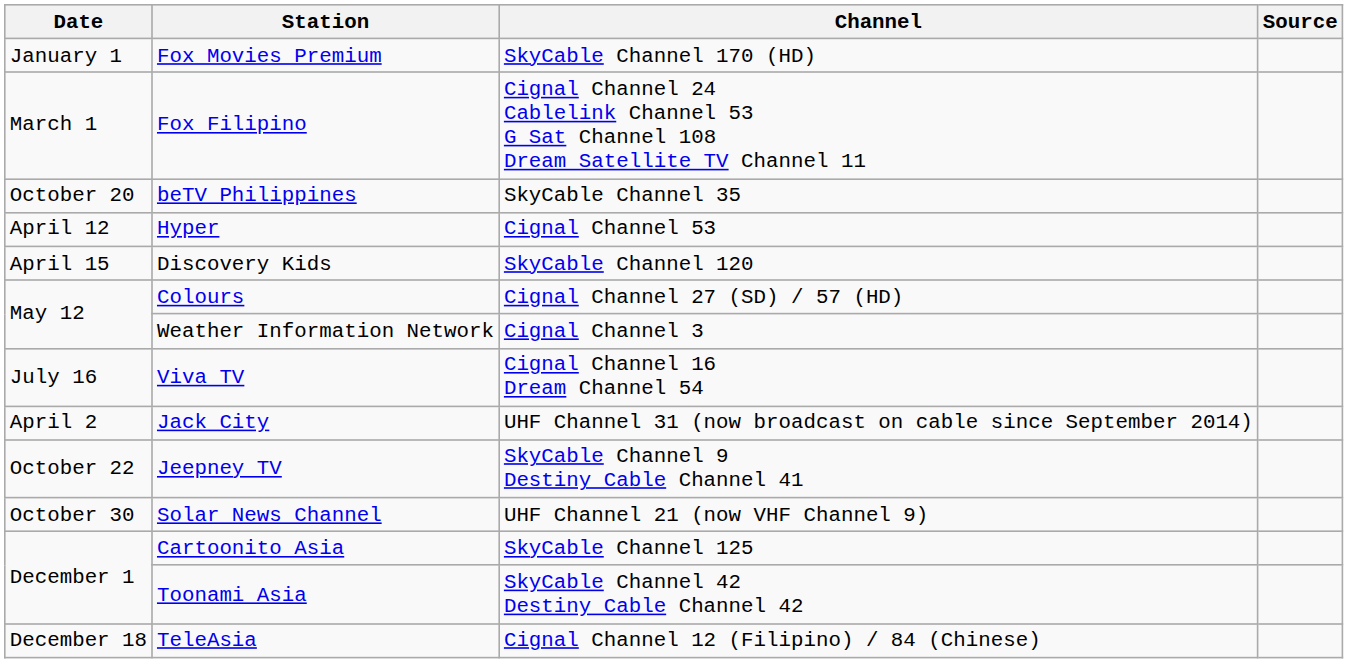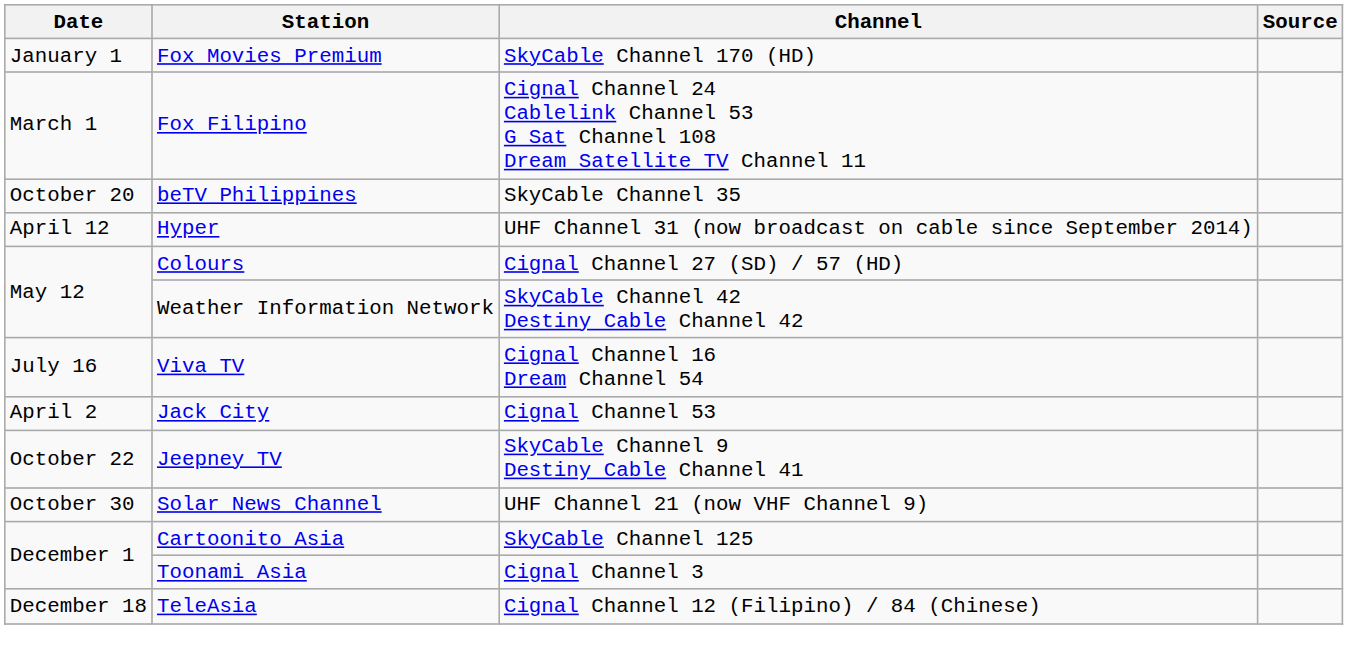Hyper | Channel: Cignal Channel 53 -> UHF Channel 31 (now broadcast on cable since September 2014)
- row: April 15 | Discovery Kids | SkyCable Channel 120
Weather Information Network | Channel: Cignal Channel 3 -> SkyCable Channel 42 Destiny Cable Channel 42
Jack City | Channel: UHF Channel 31 (now broadcast on cable since September 2014) -> Cignal Channel 53
Toonami Asia | Channel: SkyCable Channel 42 Destiny Cable Channel 42 -> Cignal Channel 3
